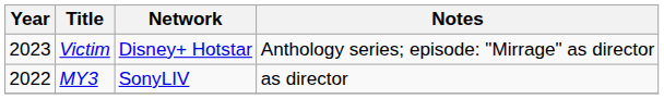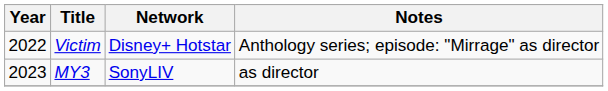Victim | Year: 2023 -> 2022
MY3 | Year: 2022 -> 2023
